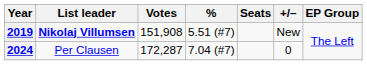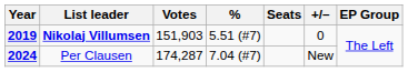2019 | Votes: 151,908 -> 151,903
2019 | +/–: New -> 0
2024 | Votes: 172,287 -> 174,287
2024 | +/–: 0 -> New
